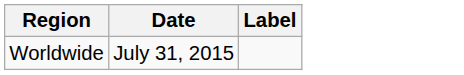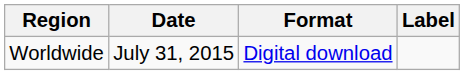+ column: Format | Digital download
